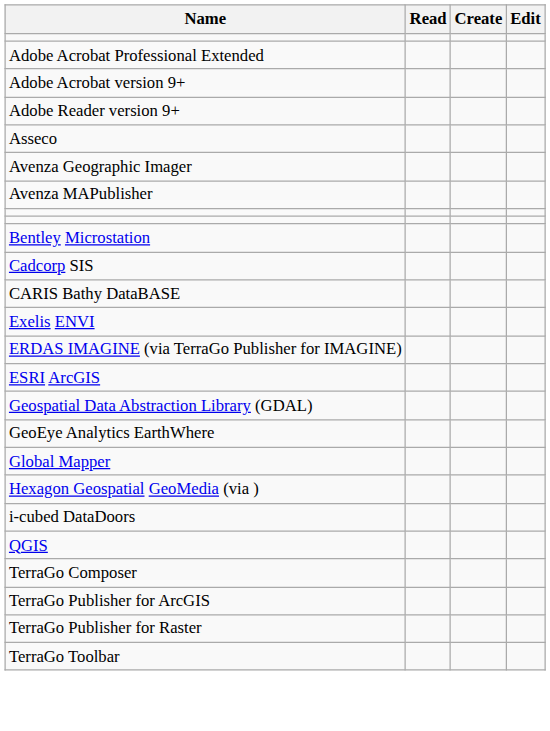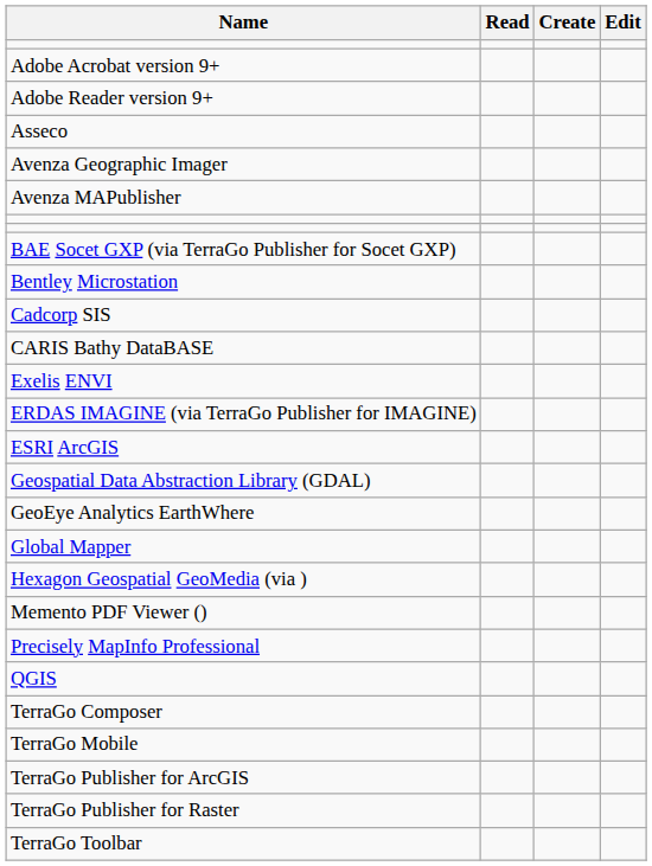- row: Adobe Acrobat Professional Extended
+ row: BAE Socet GXP (via TerraGo Publisher for Socet GXP)
- row: i-cubed DataDoors
+ row: Memento PDF Viewer ()
+ row: Precisely MapInfo Professional
+ row: TerraGo Mobile
